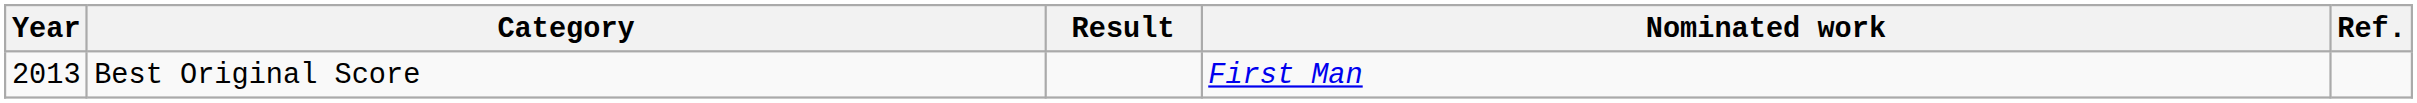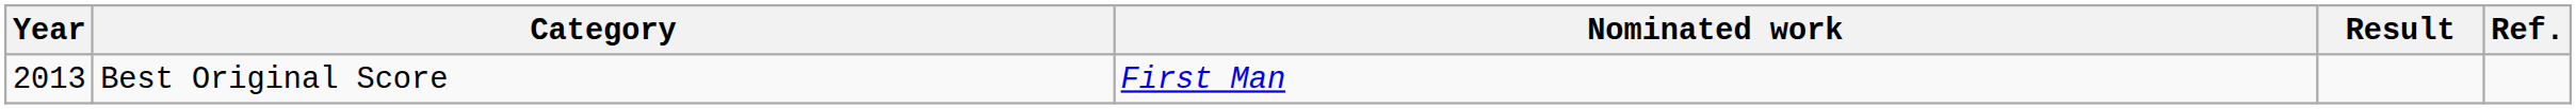columns swapped: Nominated work <-> Result
